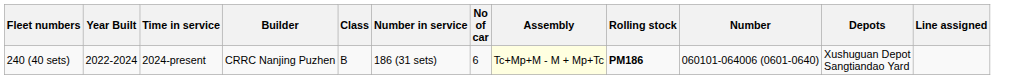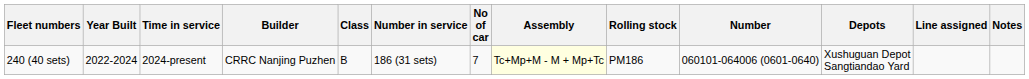+ column: Notes
240 (40 sets) | No of car: 6 -> 7
240 (40 sets) | Rolling stock: bold -> normal
